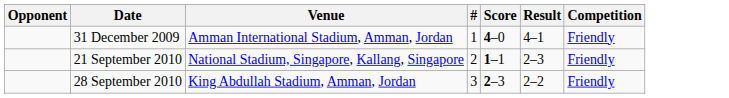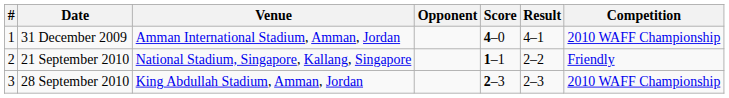columns swapped: # <-> Opponent
31 December 2009 | Competition: Friendly -> 2010 WAFF Championship
21 September 2010 | Result: 2–3 -> 2–2
28 September 2010 | Result: 2–2 -> 2–3
28 September 2010 | Competition: Friendly -> 2010 WAFF Championship
